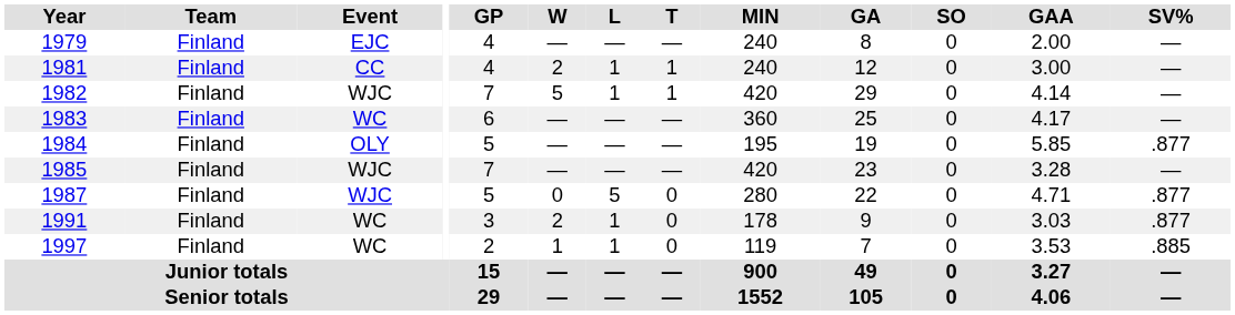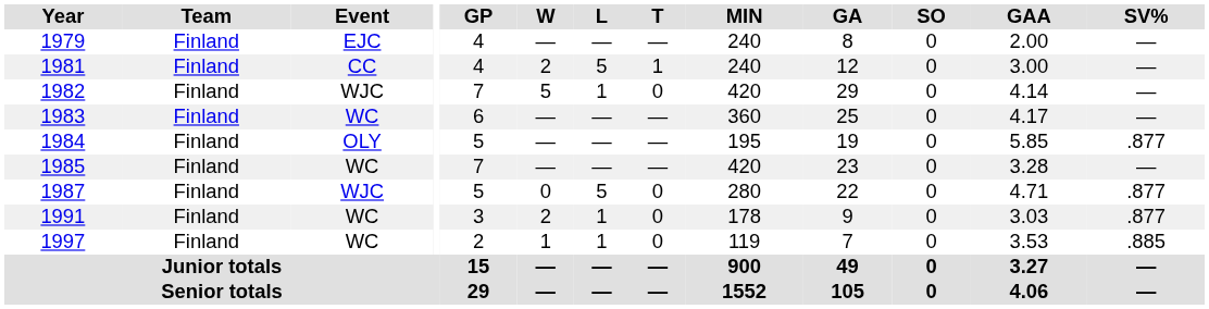1981 | L: 1 -> 5
1982 | T: 1 -> 0
1985 | Event: WJC -> WC
